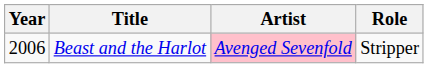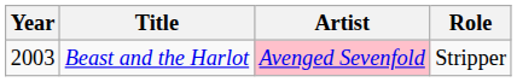Beast and the Harlot | Year: 2006 -> 2003
